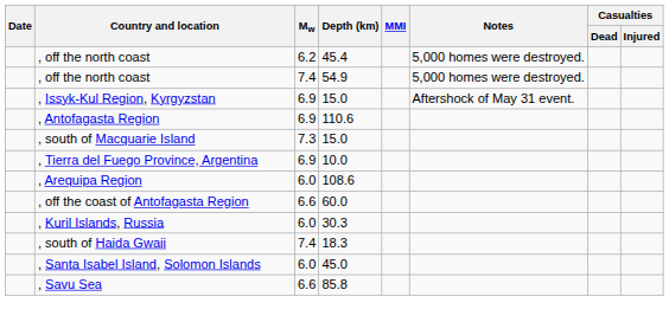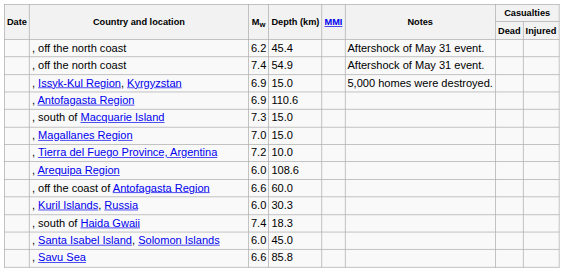, off the north coast / 45.4 | Notes: 5,000 homes were destroyed. -> Aftershock of May 31 event.
, off the north coast / 54.9 | Notes: 5,000 homes were destroyed. -> Aftershock of May 31 event.
, Issyk-Kul Region, Kyrgyzstan | Notes: Aftershock of May 31 event. -> 5,000 homes were destroyed.
+ row: , Magallanes Region | 7.0 | 15.0
, Tierra del Fuego Province, Argentina | Mw: 6.9 -> 7.2
